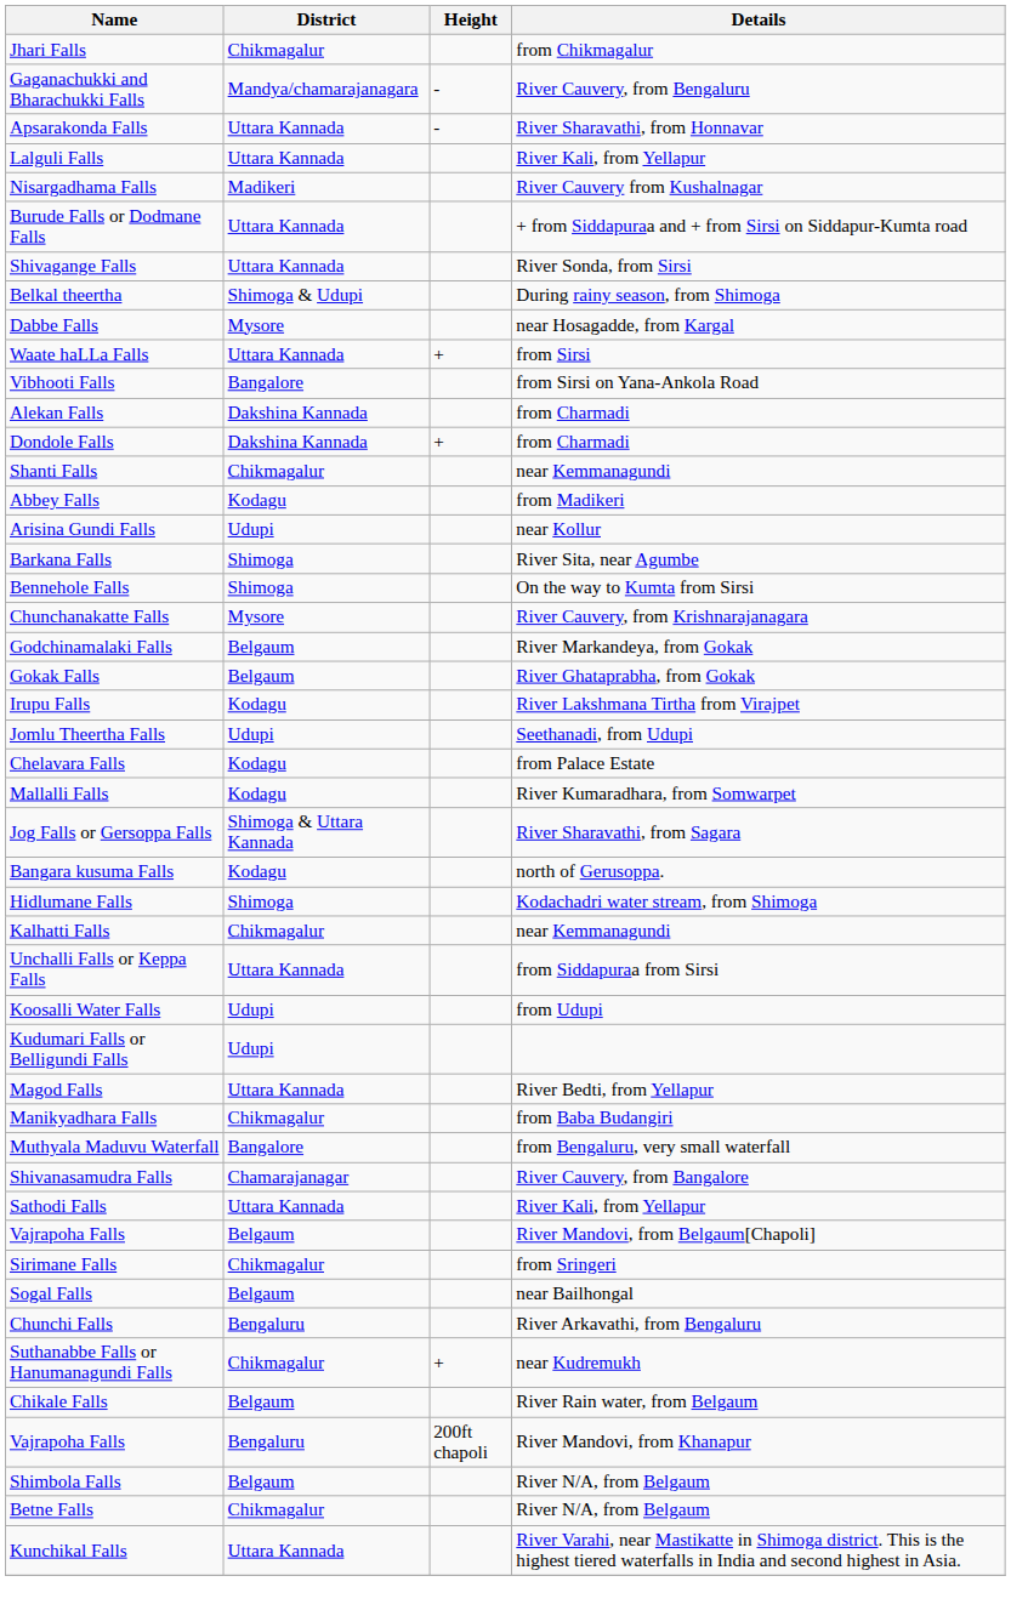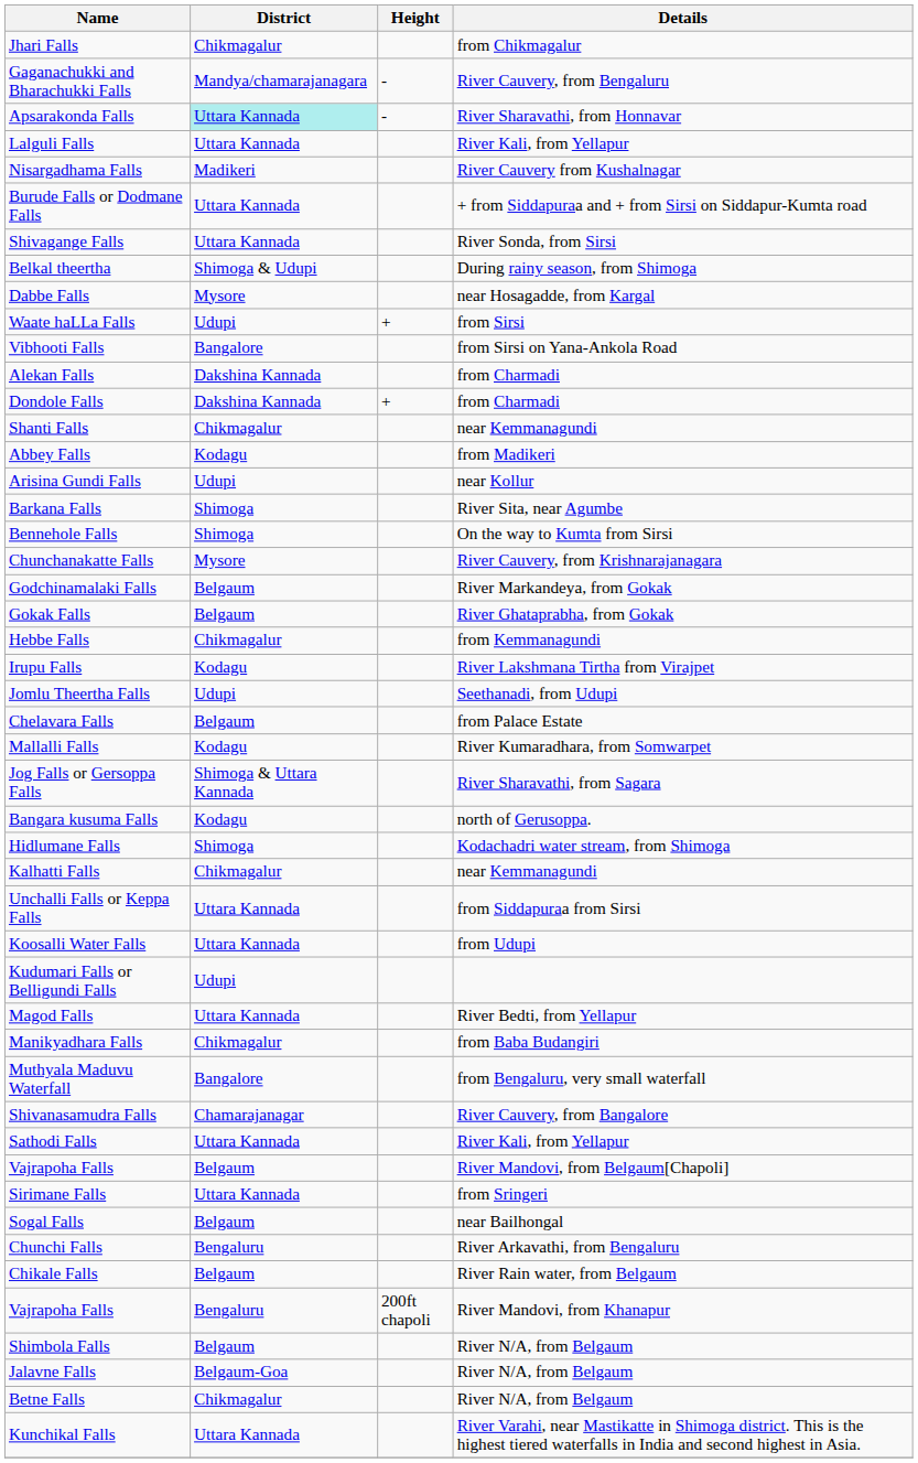Apsarakonda Falls | District: no background -> paleturquoise background
Waate haLLa Falls | District: Uttara Kannada -> Udupi
+ row: Hebbe Falls | Chikmagalur | from Kemmanagundi
Chelavara Falls | District: Kodagu -> Belgaum
Koosalli Water Falls | District: Udupi -> Uttara Kannada
Sirimane Falls | District: Chikmagalur -> Uttara Kannada
- row: Suthanabbe Falls or Hanumanagundi Falls | Chikmagalur | + | near Kudremukh
+ row: Jalavne Falls | Belgaum-Goa | River N/A, from Belgaum
